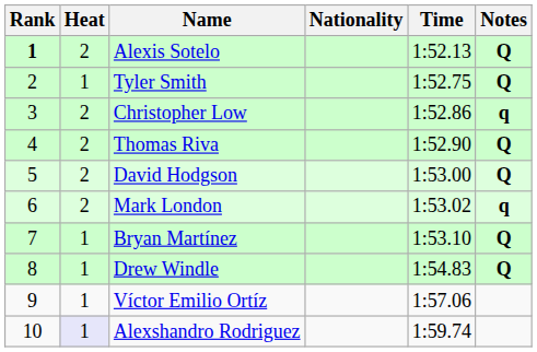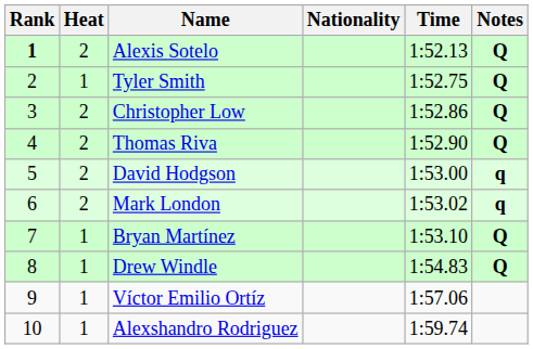Christopher Low | Notes: q -> Q
David Hodgson | Notes: Q -> q
Alexshandro Rodriguez | Heat: lavender background -> no background
